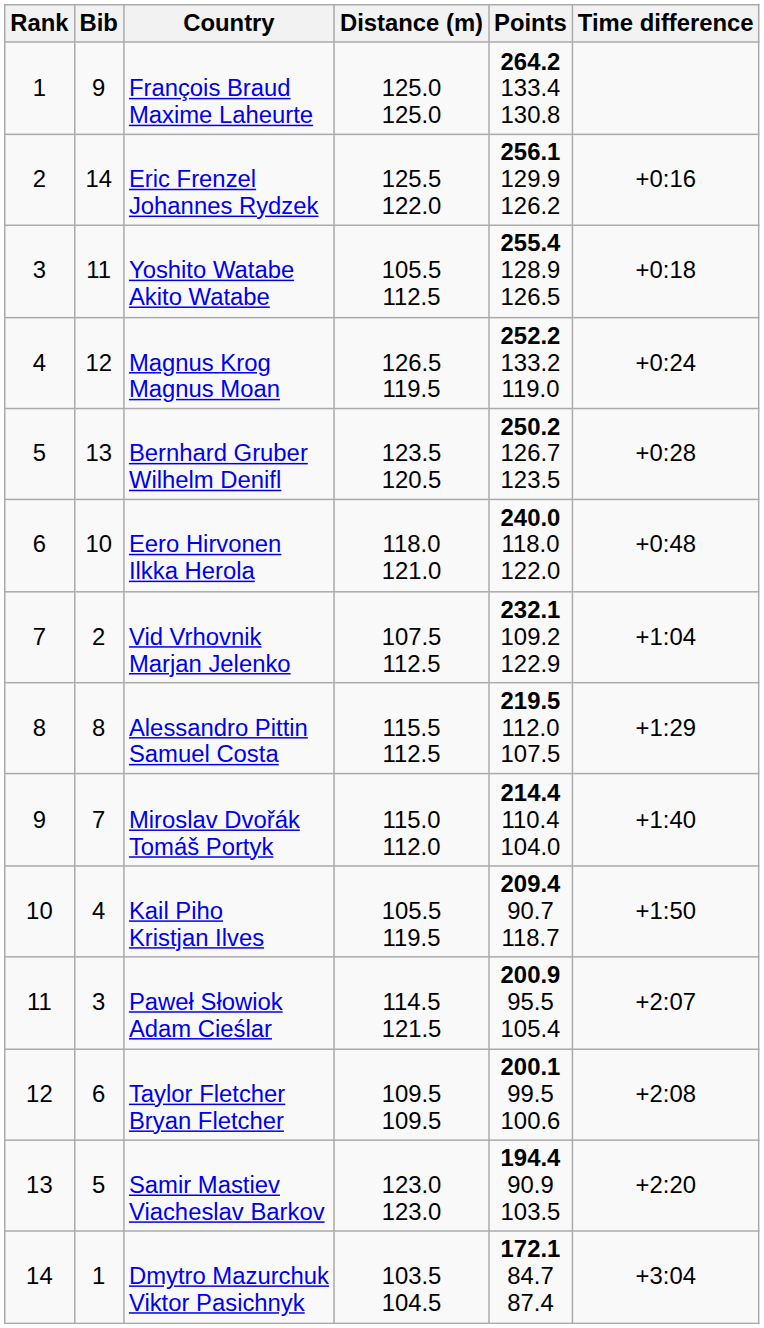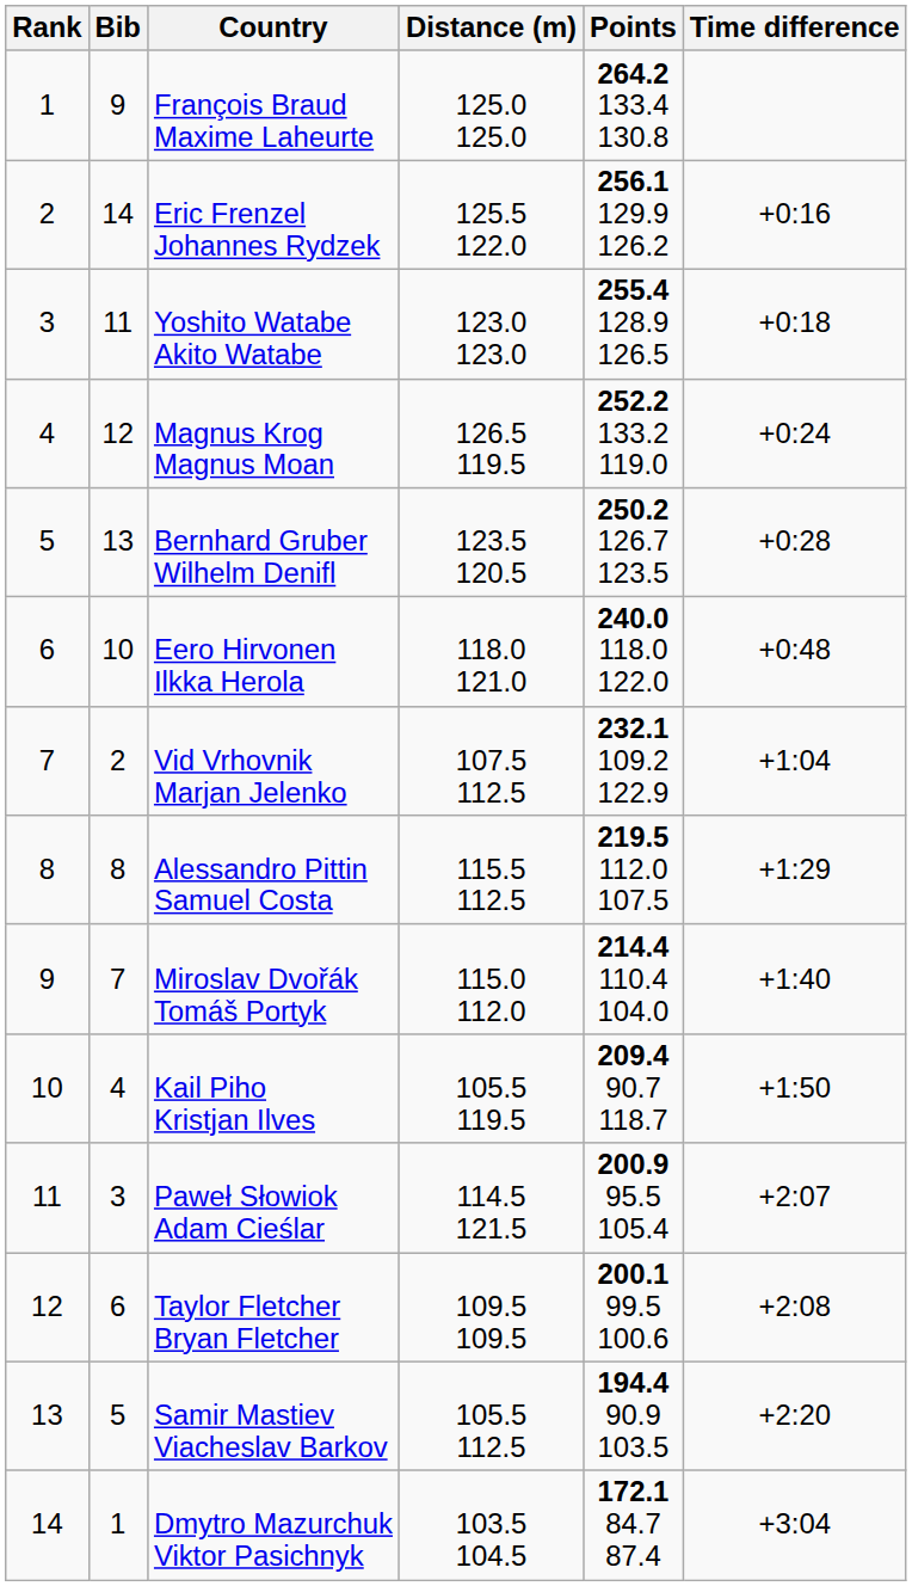Yoshito Watabe Akito Watabe | Distance (m): 105.5 112.5 -> 123.0 123.0
Samir Mastiev Viacheslav Barkov | Distance (m): 123.0 123.0 -> 105.5 112.5
